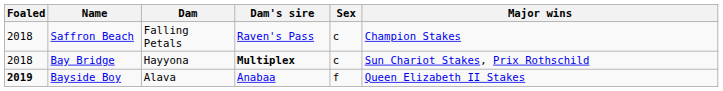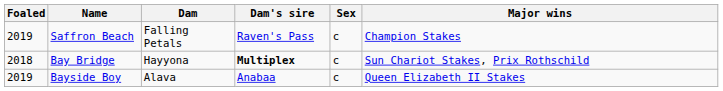Saffron Beach | Foaled: 2018 -> 2019
Bayside Boy | Foaled: bold -> normal
Bayside Boy | Sex: f -> c
